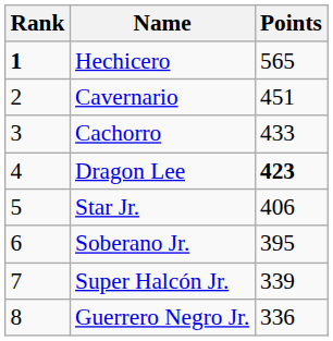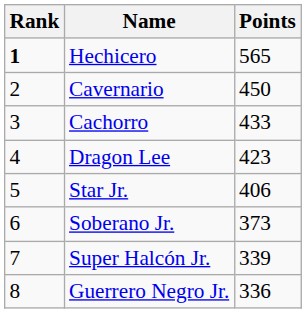Cavernario | Points: 451 -> 450
Dragon Lee | Points: bold -> normal
Soberano Jr. | Points: 395 -> 373
